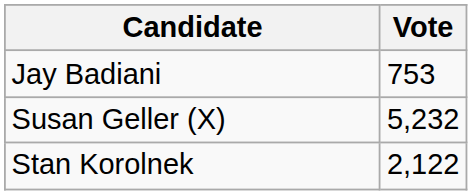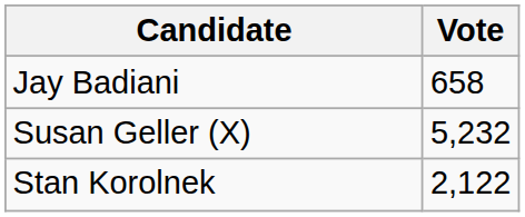Jay Badiani | Vote: 753 -> 658
